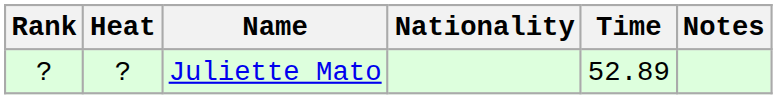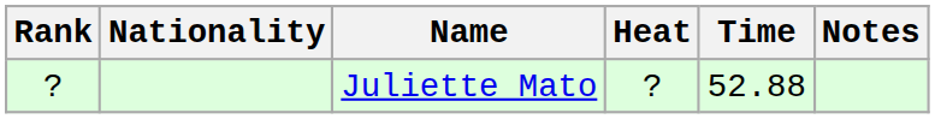columns swapped: Heat <-> Nationality
Juliette Mato | Time: 52.89 -> 52.88
